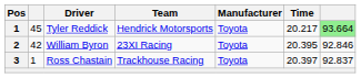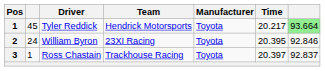William Byron | column 2: 42 -> 24
